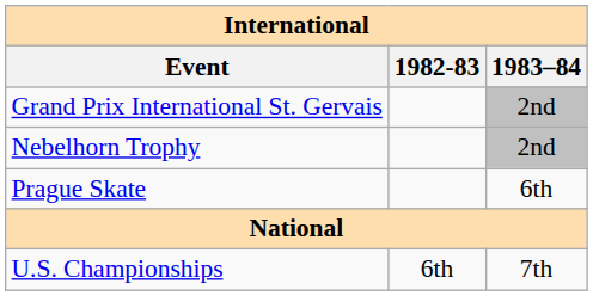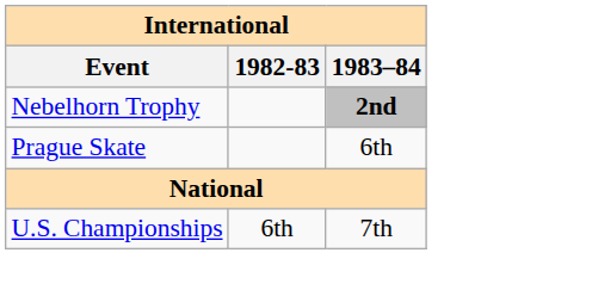- row: Grand Prix International St. Gervais | 2nd
Nebelhorn Trophy | 1983–84: normal -> bold
